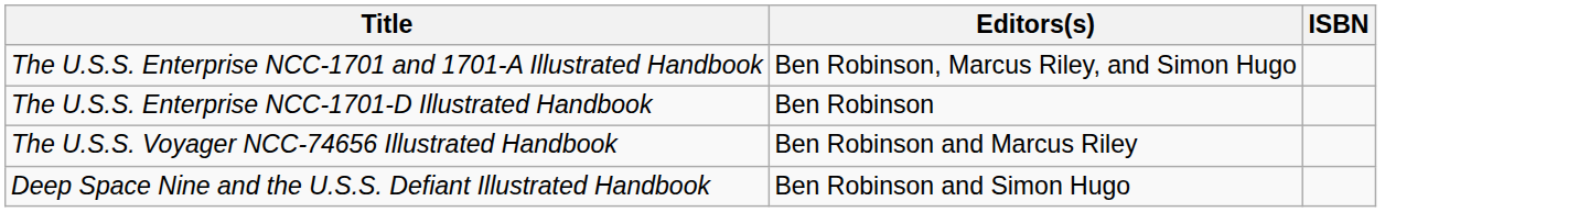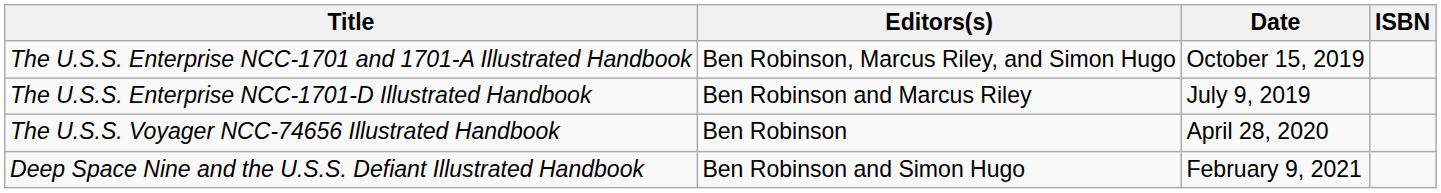+ column: Date | October 15, 2019 | July 9, 2019 | April 28, 2020 | February 9, 2021
The U.S.S. Enterprise NCC-1701-D Illustrated Handbook | Editors(s): Ben Robinson -> Ben Robinson and Marcus Riley
The U.S.S. Voyager NCC-74656 Illustrated Handbook | Editors(s): Ben Robinson and Marcus Riley -> Ben Robinson
